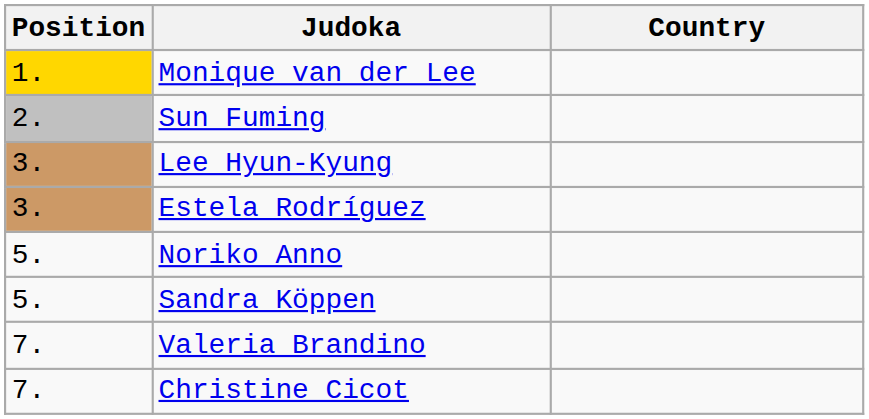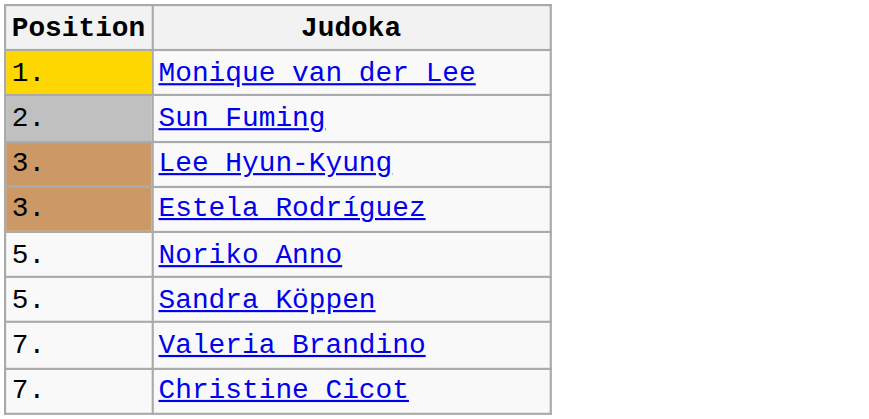- column: Country
